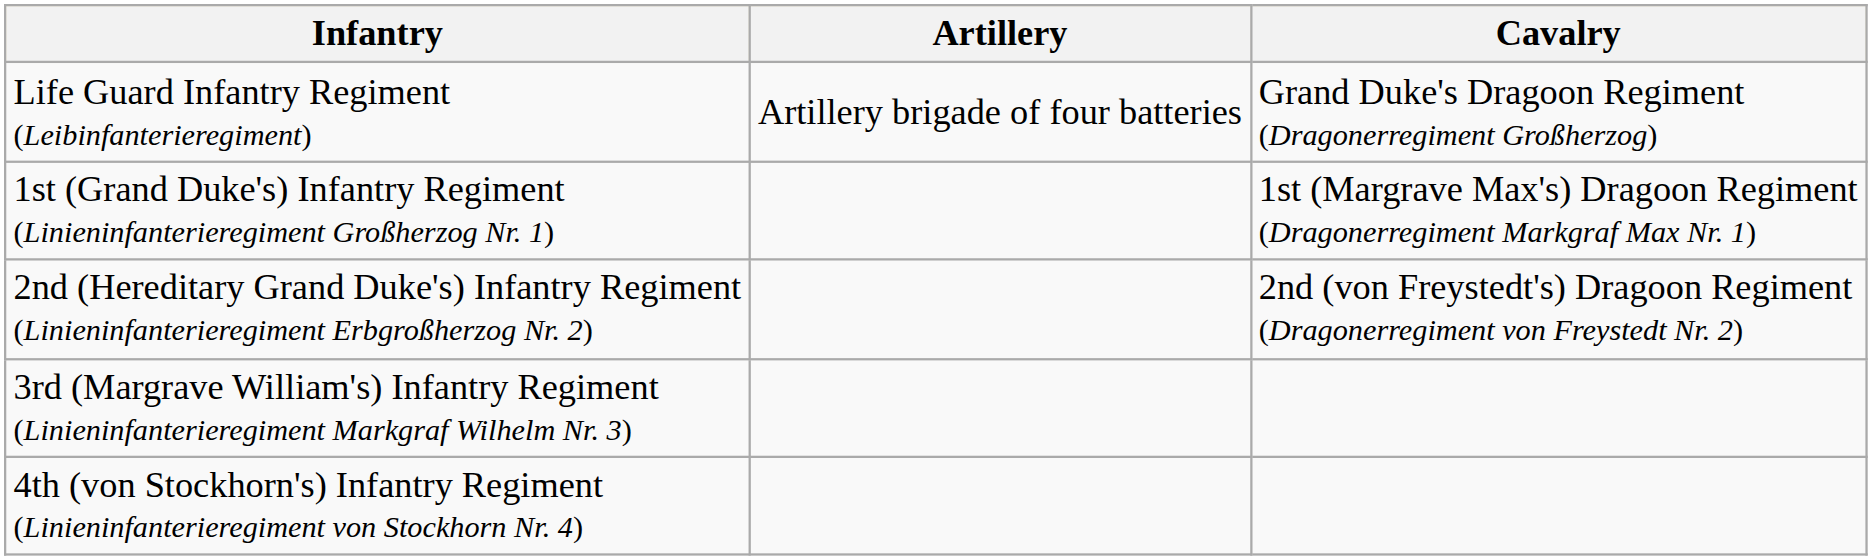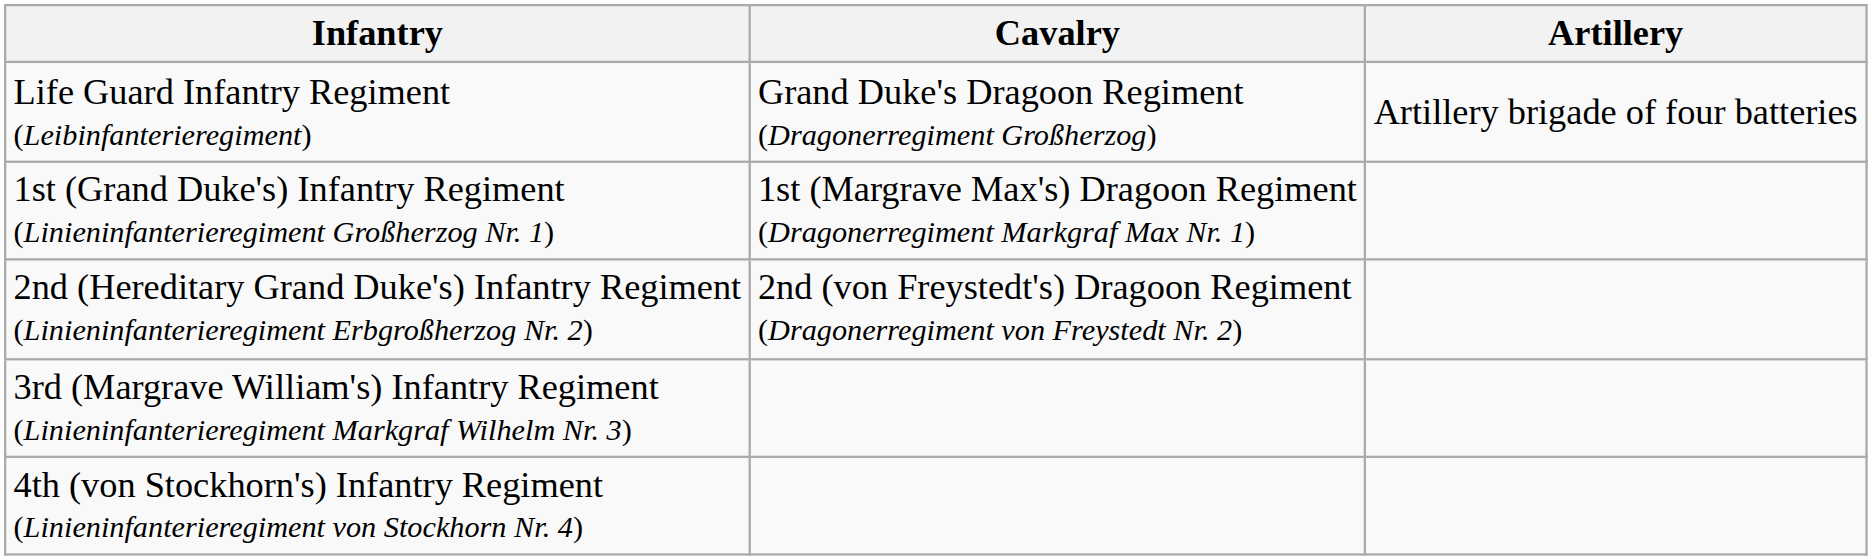columns swapped: Cavalry <-> Artillery
